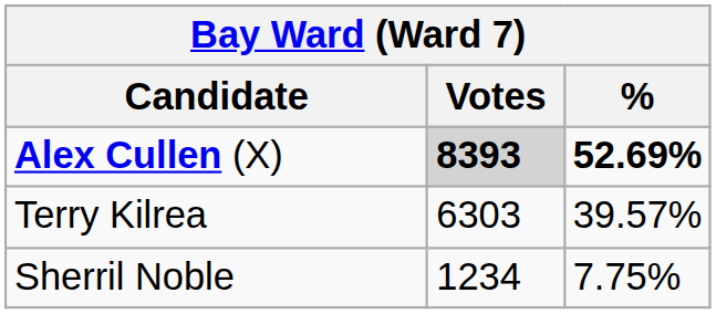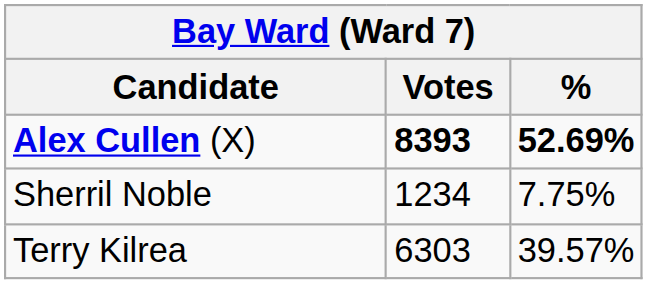Alex Cullen (X) | Votes: lightgrey background -> no background
rows swapped: Terry Kilrea <-> Sherril Noble
